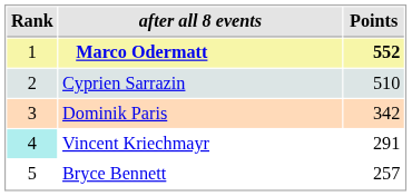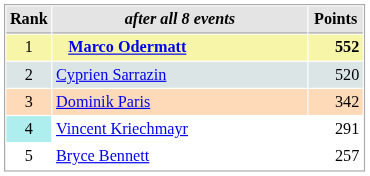Cyprien Sarrazin | Points: 510 -> 520
